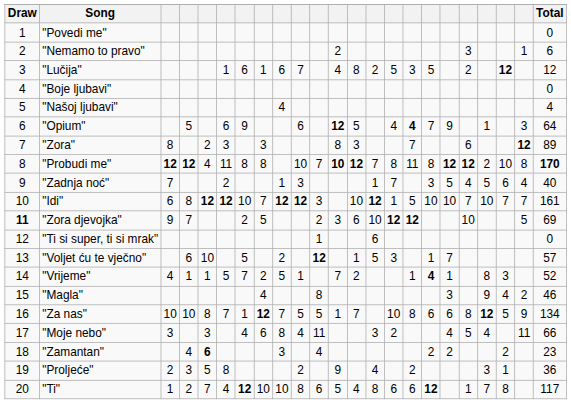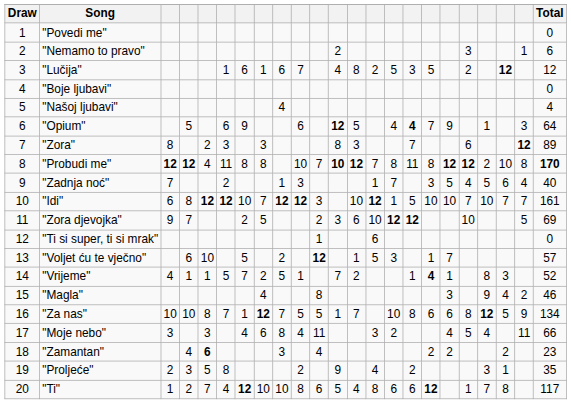"Zora djevojka" | Draw: bold -> normal
"Proljeće" | Total: 36 -> 35
